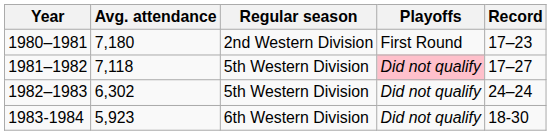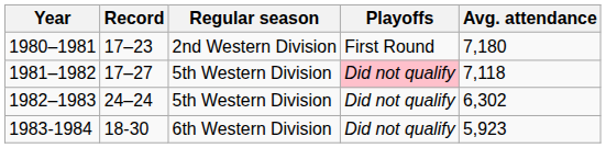columns swapped: Record <-> Avg. attendance
